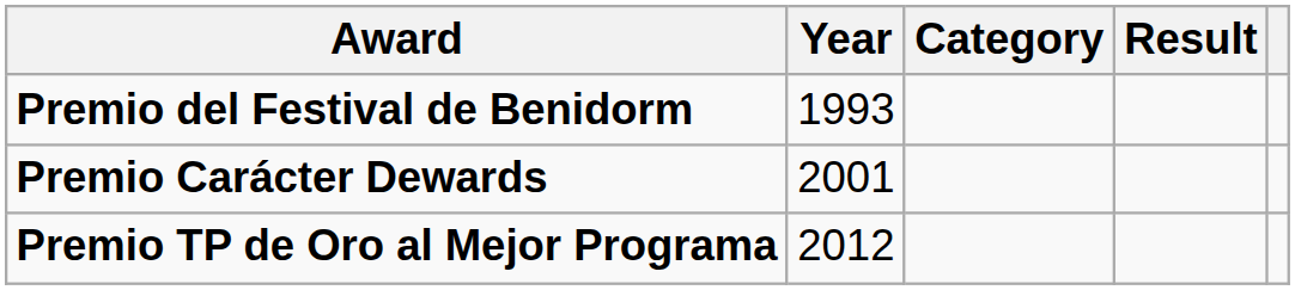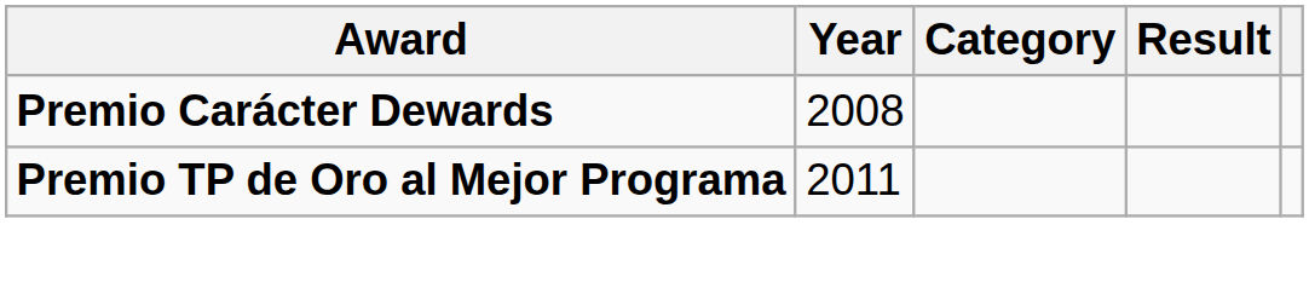- row: Premio del Festival de Benidorm | 1993
Premio Carácter Dewards | Year: 2001 -> 2008
Premio TP de Oro al Mejor Programa | Year: 2012 -> 2011
